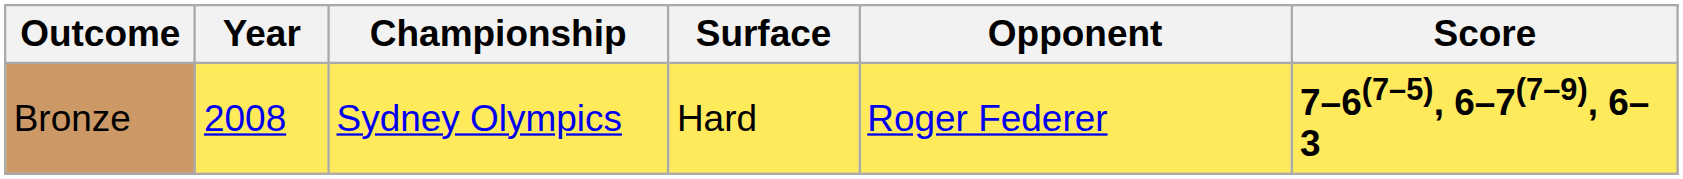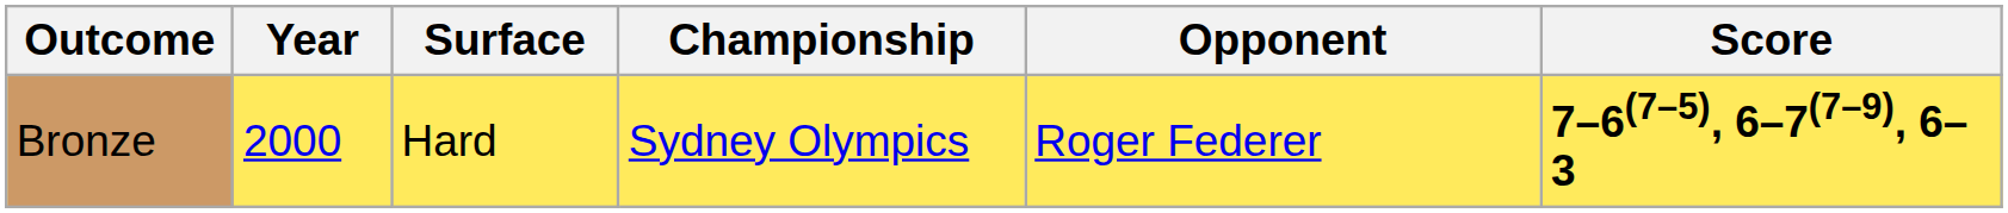columns swapped: Championship <-> Surface
Bronze | Year: 2008 -> 2000
